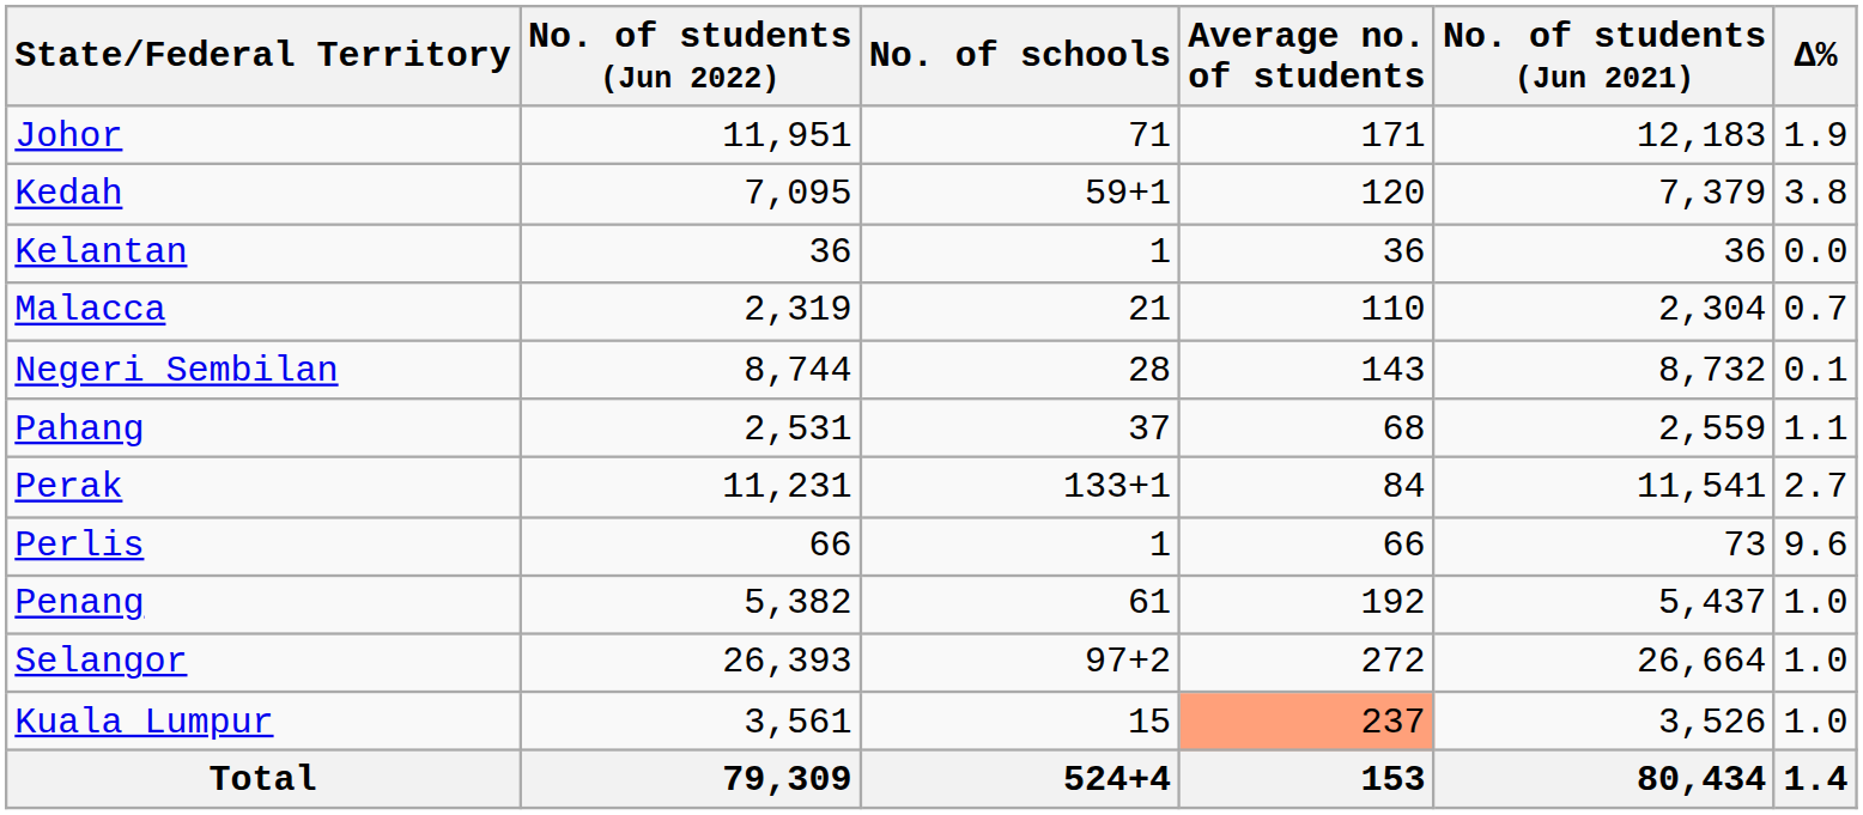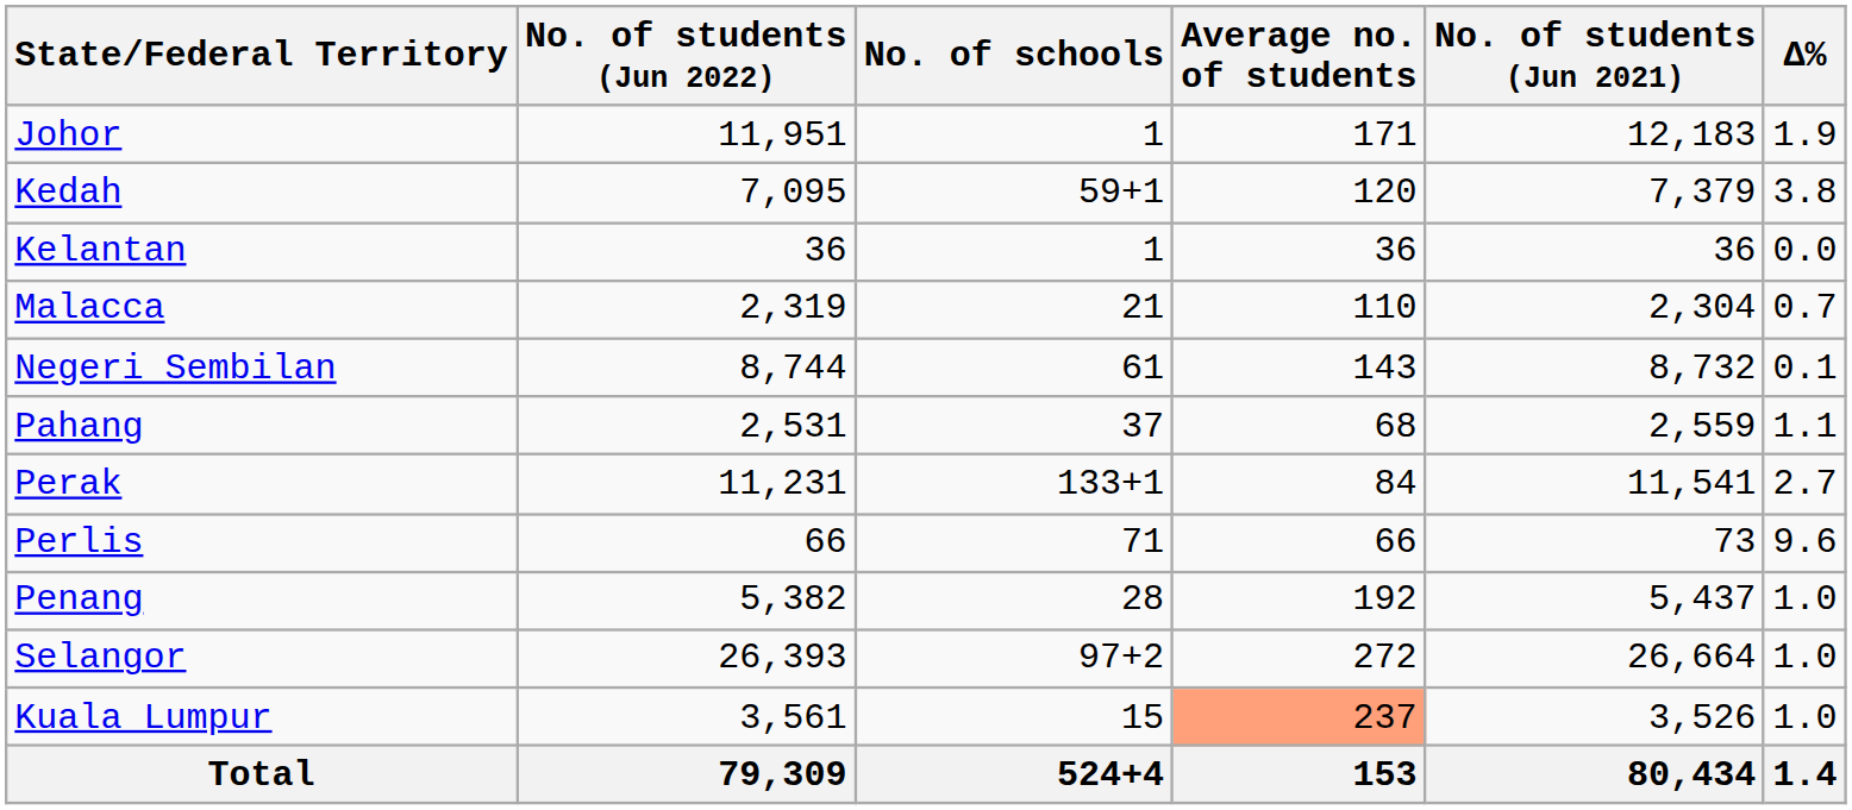Johor | No. of schools: 71 -> 1
Negeri Sembilan | No. of schools: 28 -> 61
Perlis | No. of schools: 1 -> 71
Penang | No. of schools: 61 -> 28
